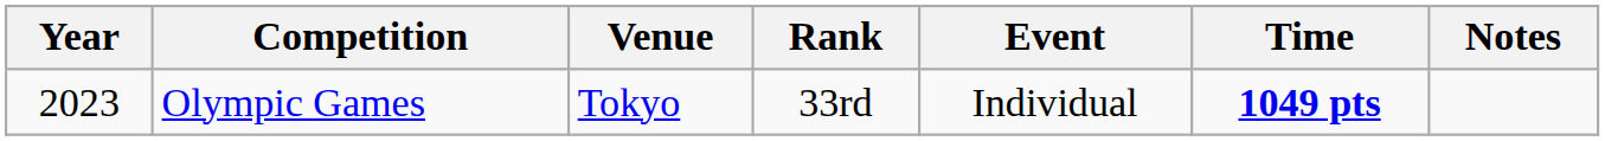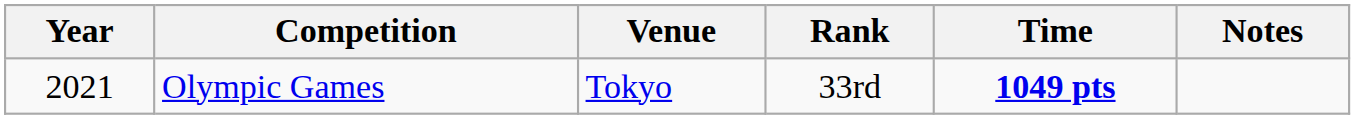- column: Event | Individual
Olympic Games | Year: 2023 -> 2021
